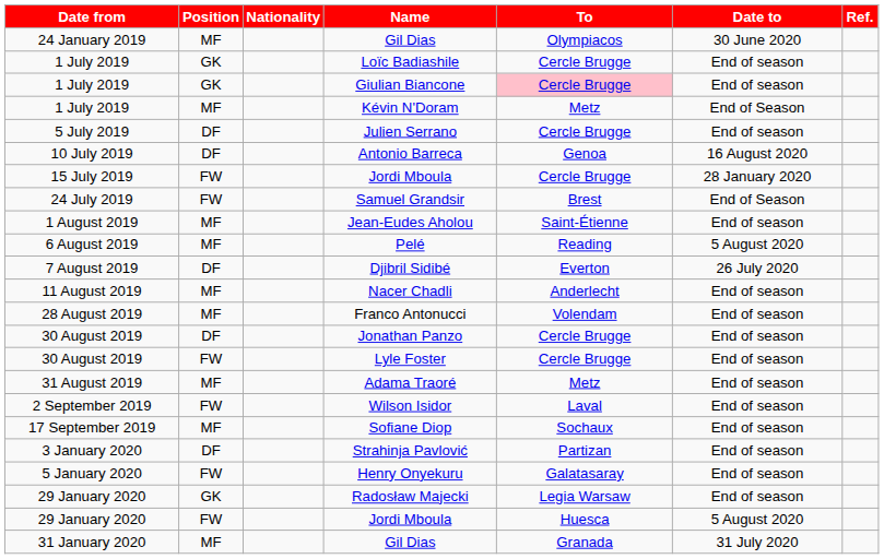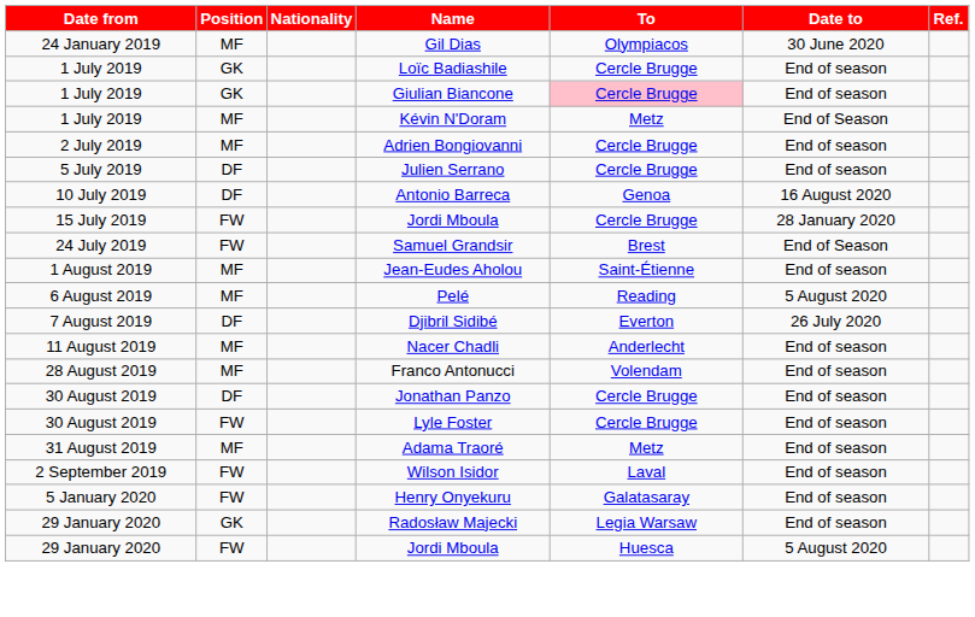+ row: 2 July 2019 | MF | Adrien Bongiovanni | Cercle Brugge | End of season
- row: 17 September 2019 | MF | Sofiane Diop | Sochaux | End of season
- row: 3 January 2020 | DF | Strahinja Pavlović | Partizan | End of season
- row: 31 January 2020 | MF | Gil Dias | Granada | 31 July 2020
